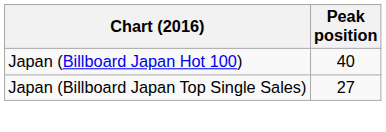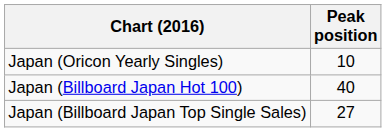+ row: Japan (Oricon Yearly Singles) | 10
